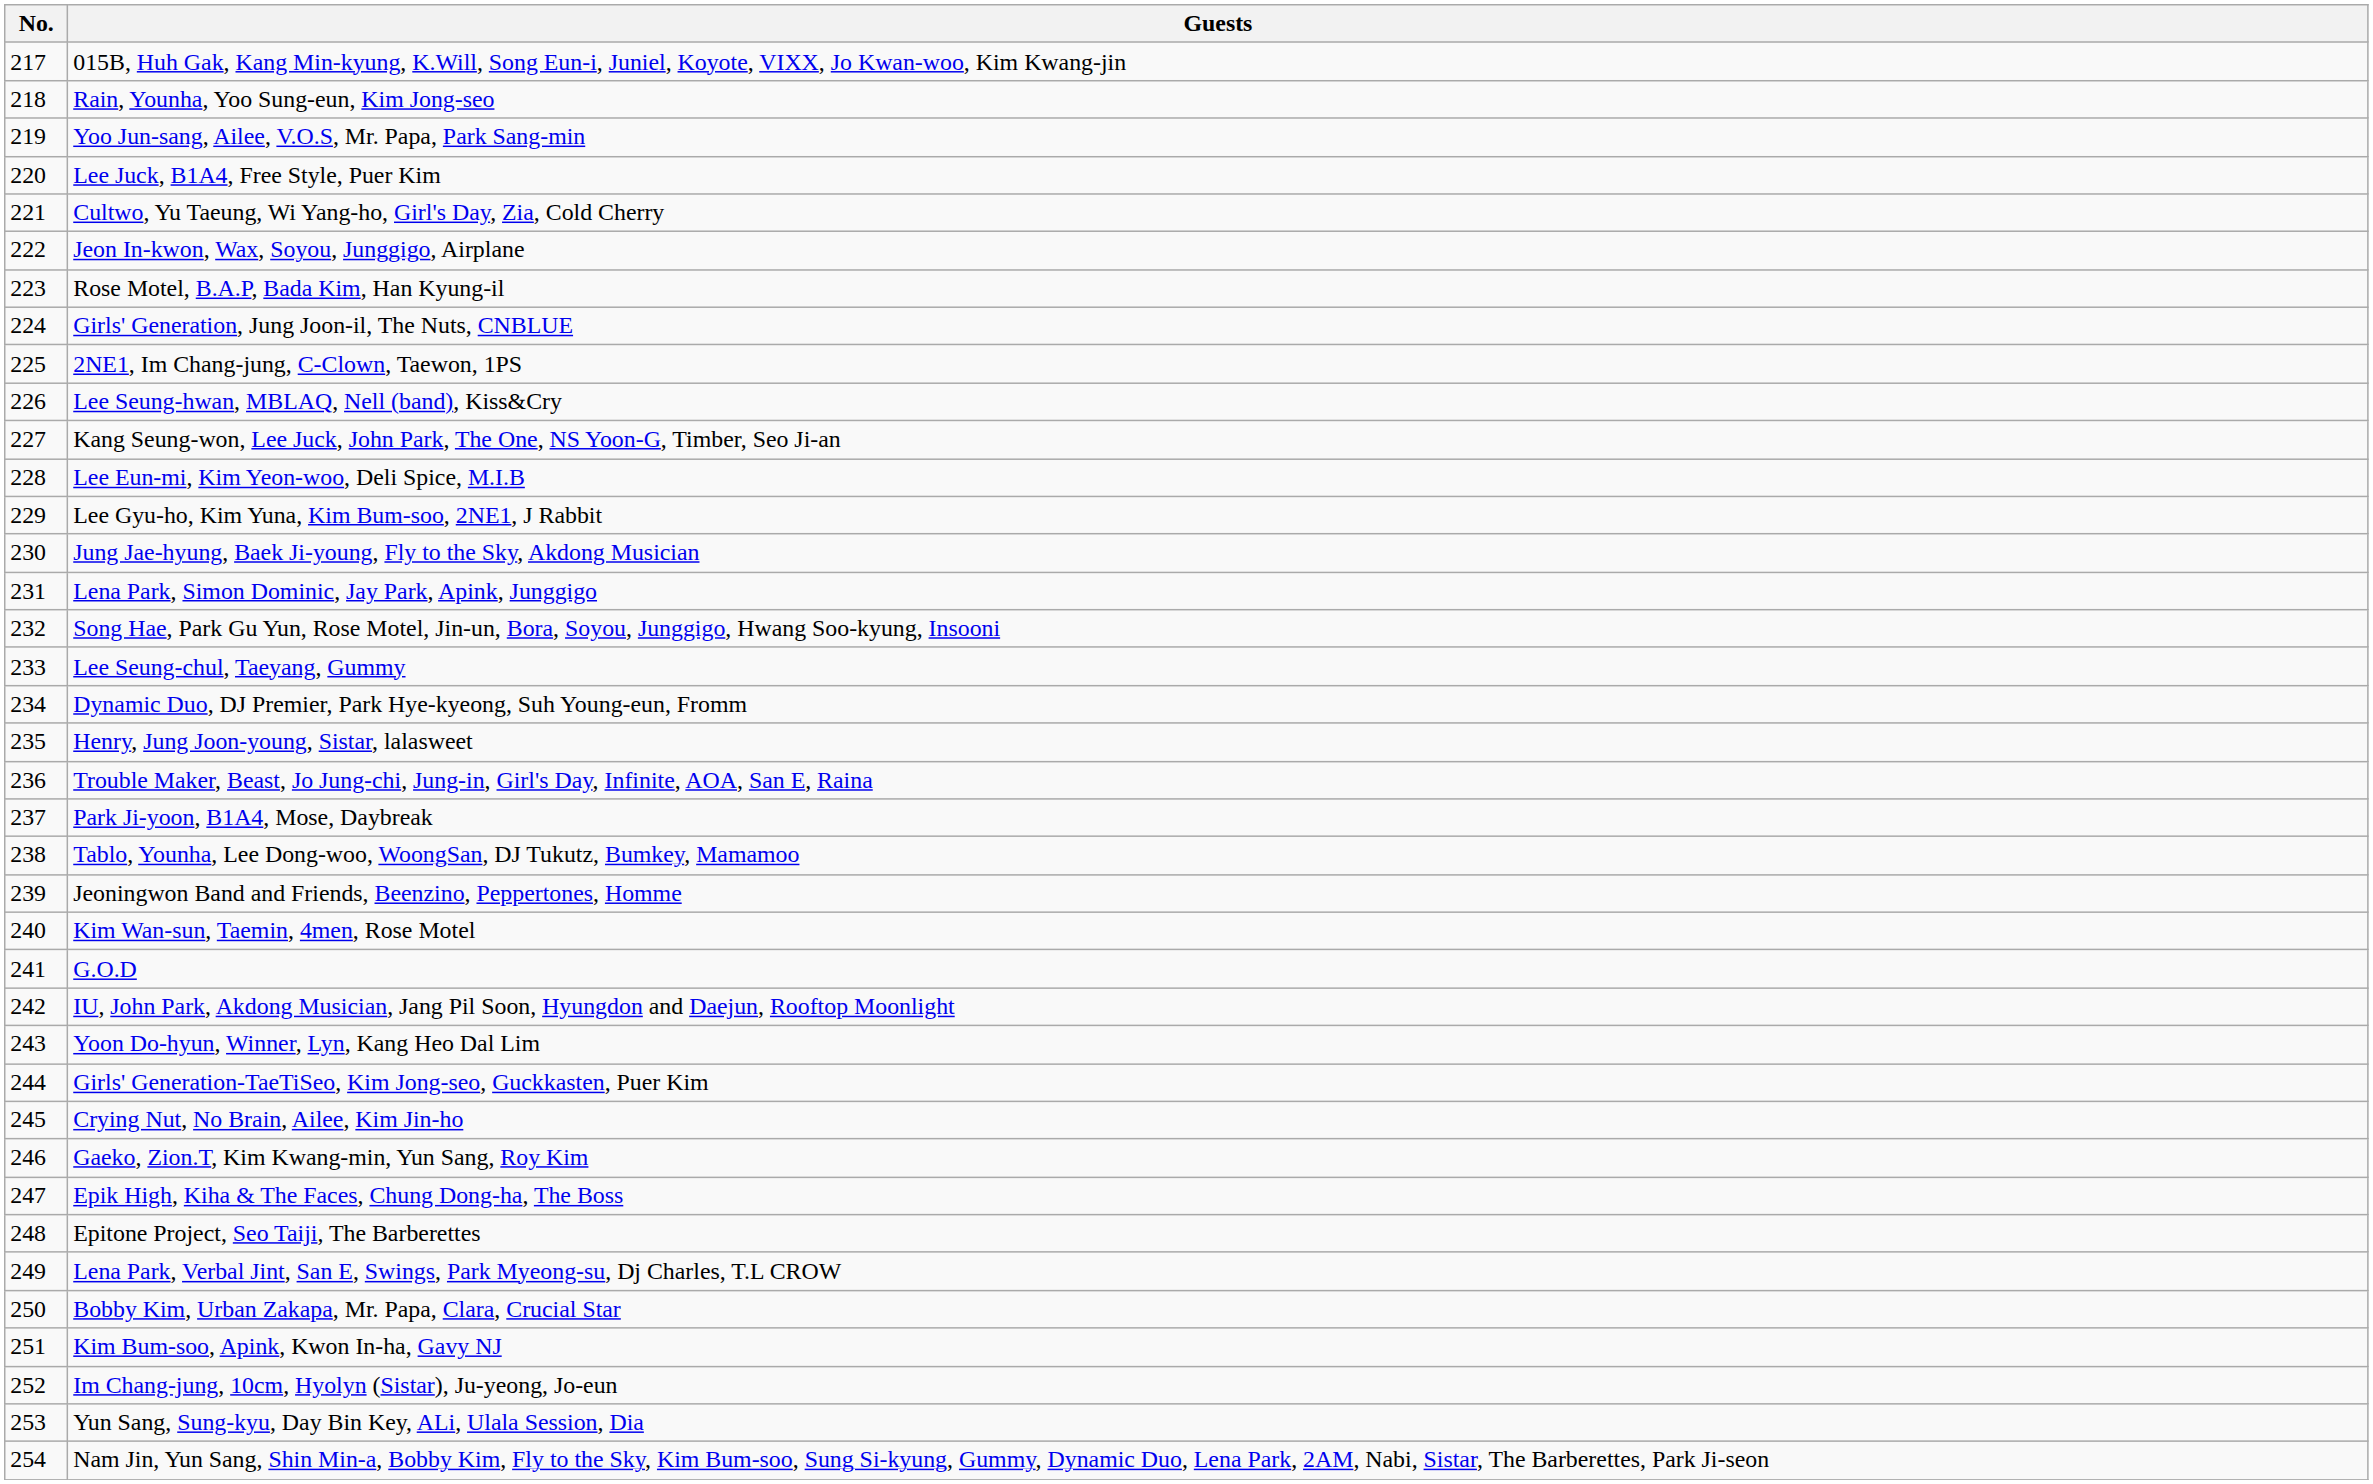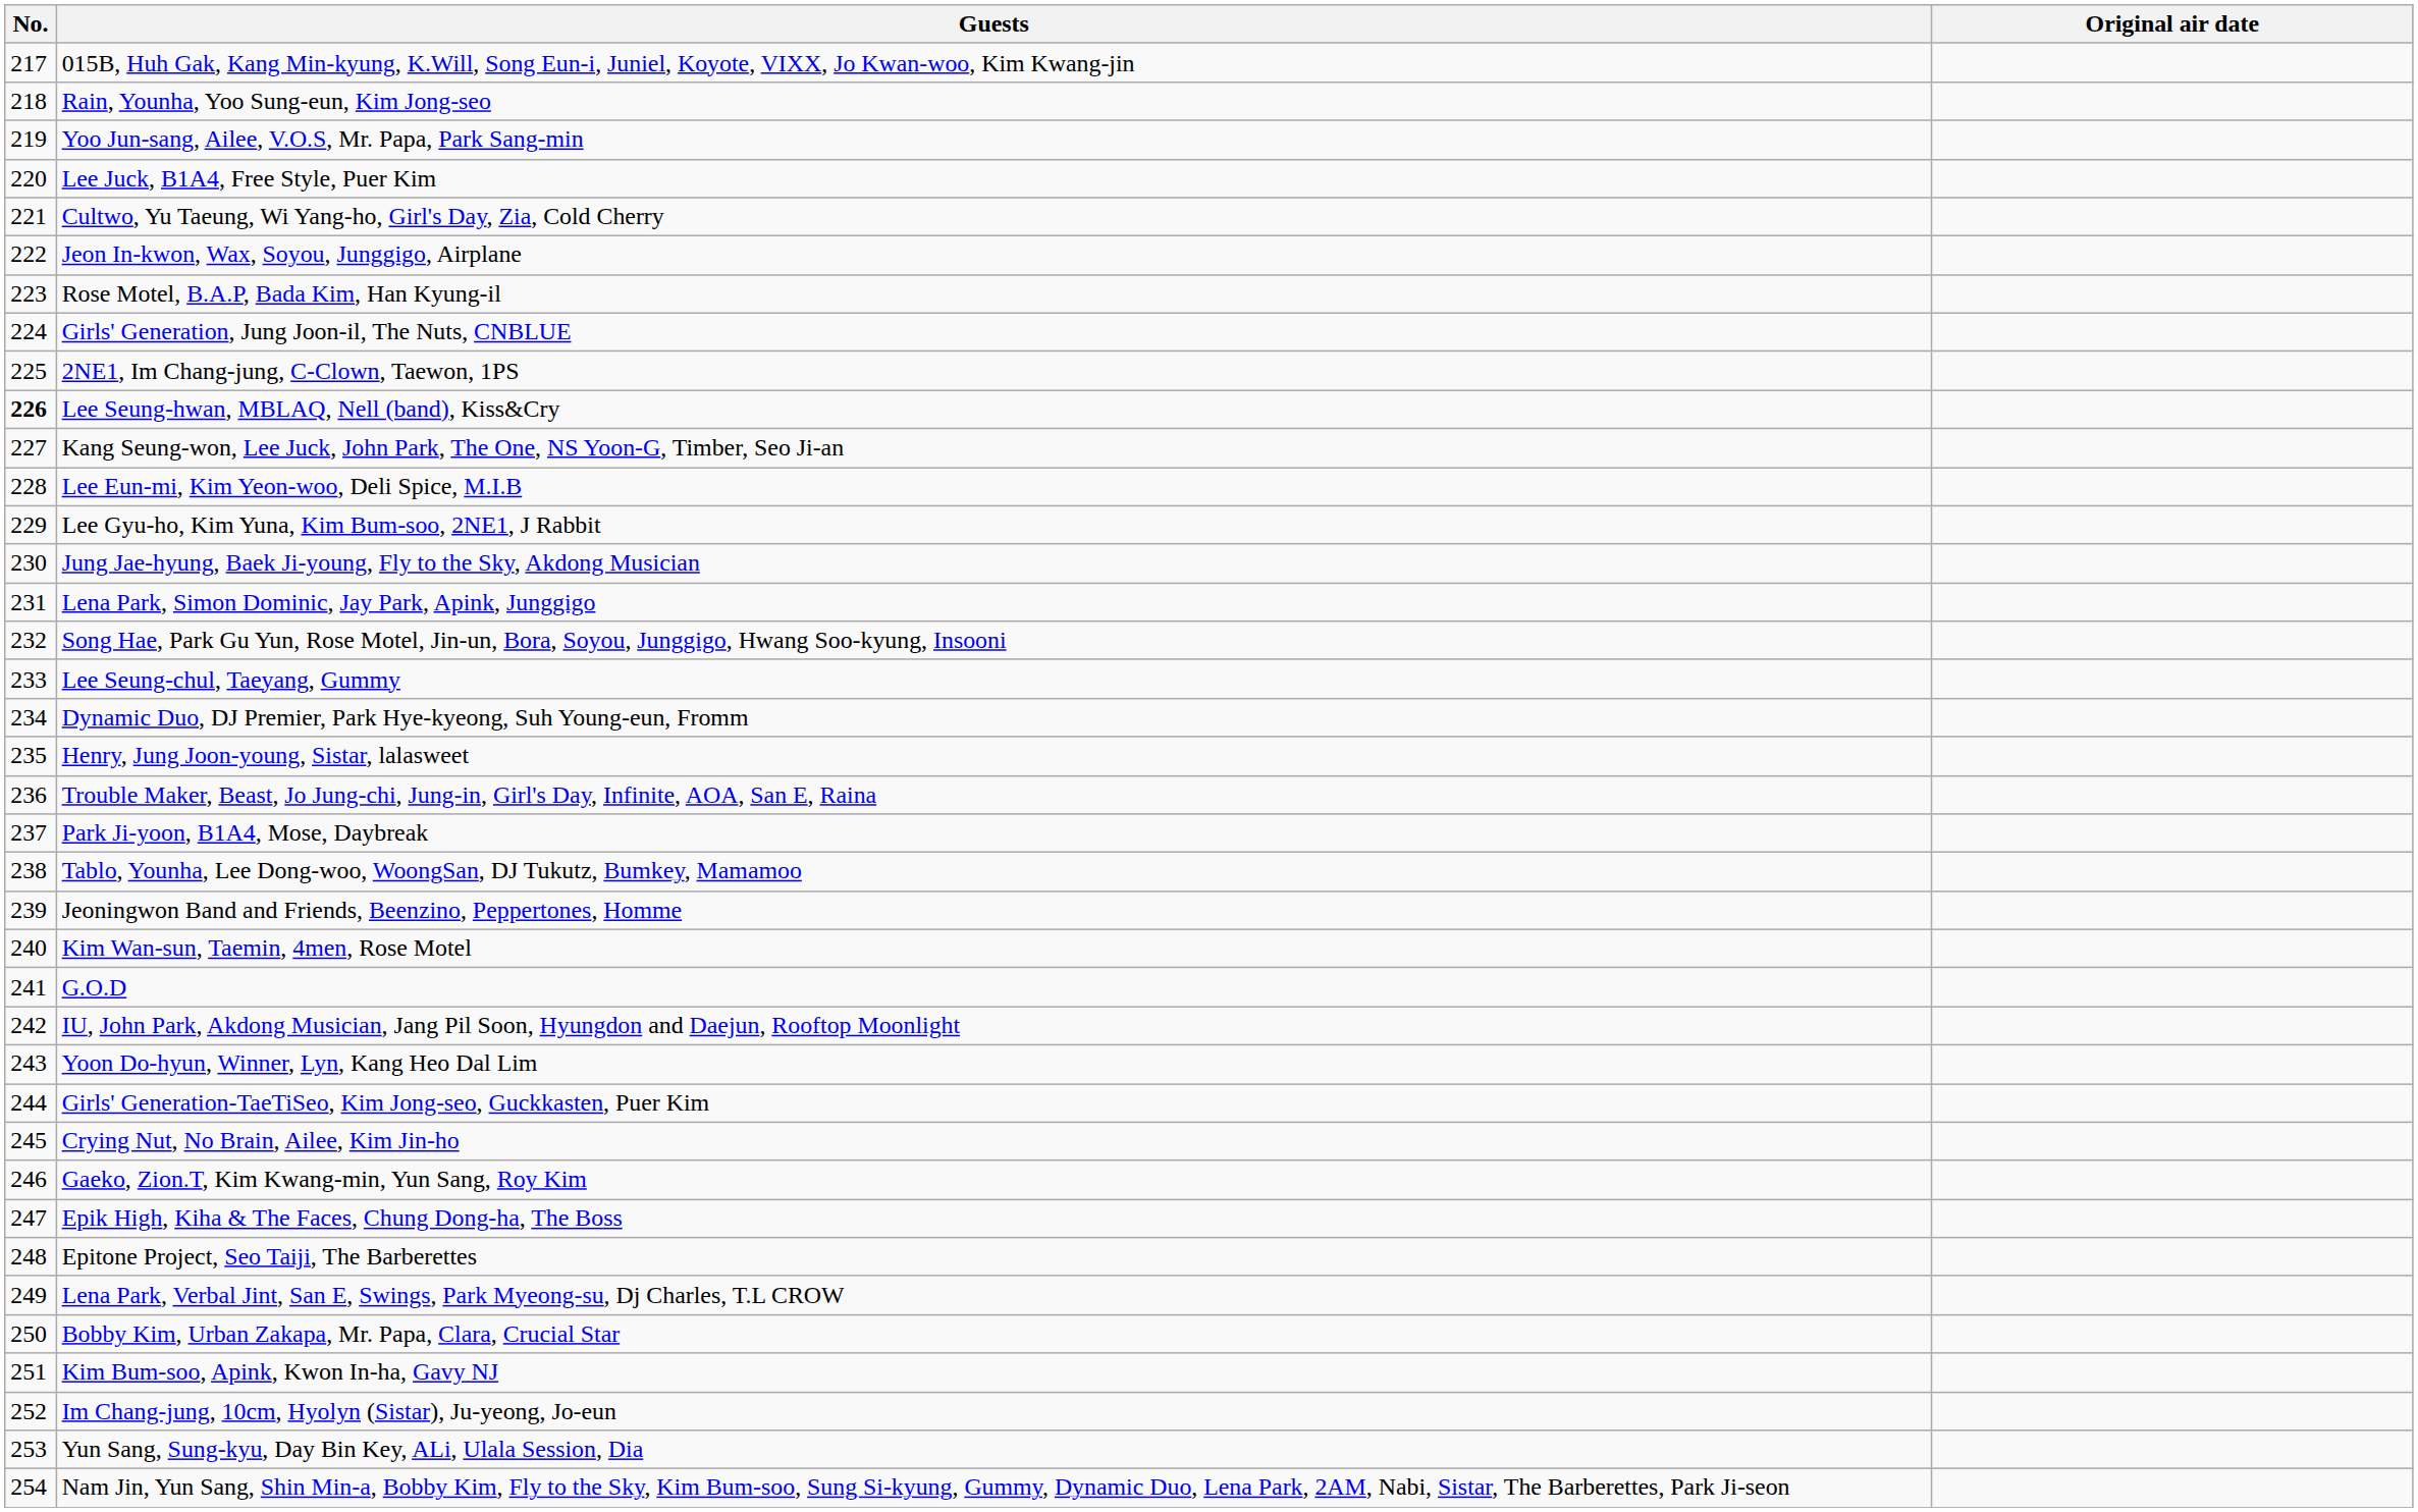+ column: Original air date
Lee Seung-hwan, MBLAQ, Nell (band), Kiss&Cry | No.: normal -> bold
